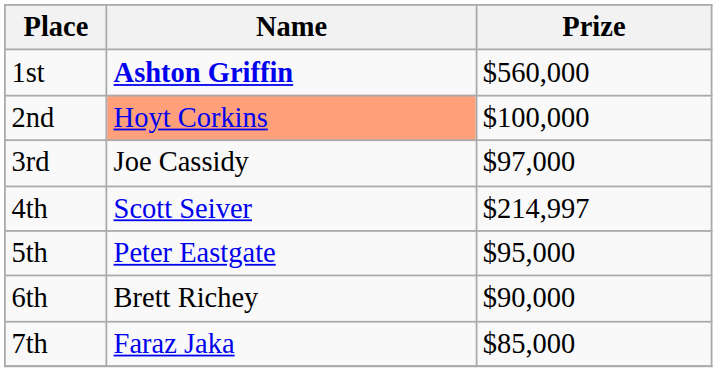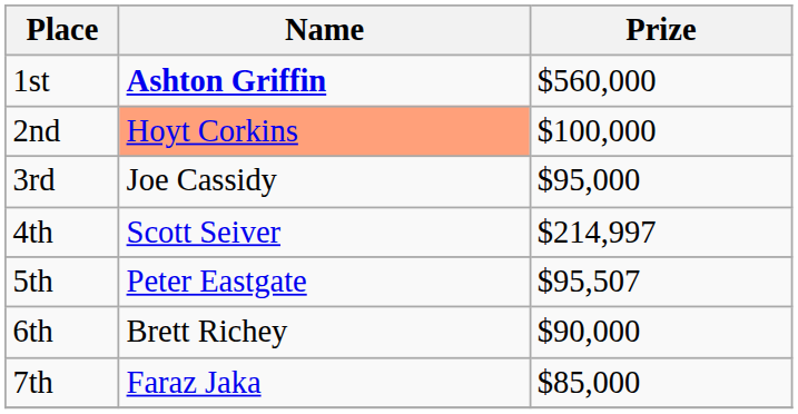3rd | Prize: $97,000 -> $95,000
5th | Prize: $95,000 -> $95,507
